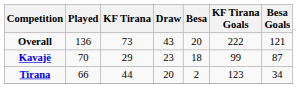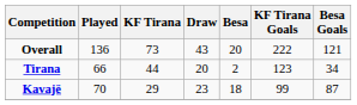rows swapped: Tirana <-> Kavajë
